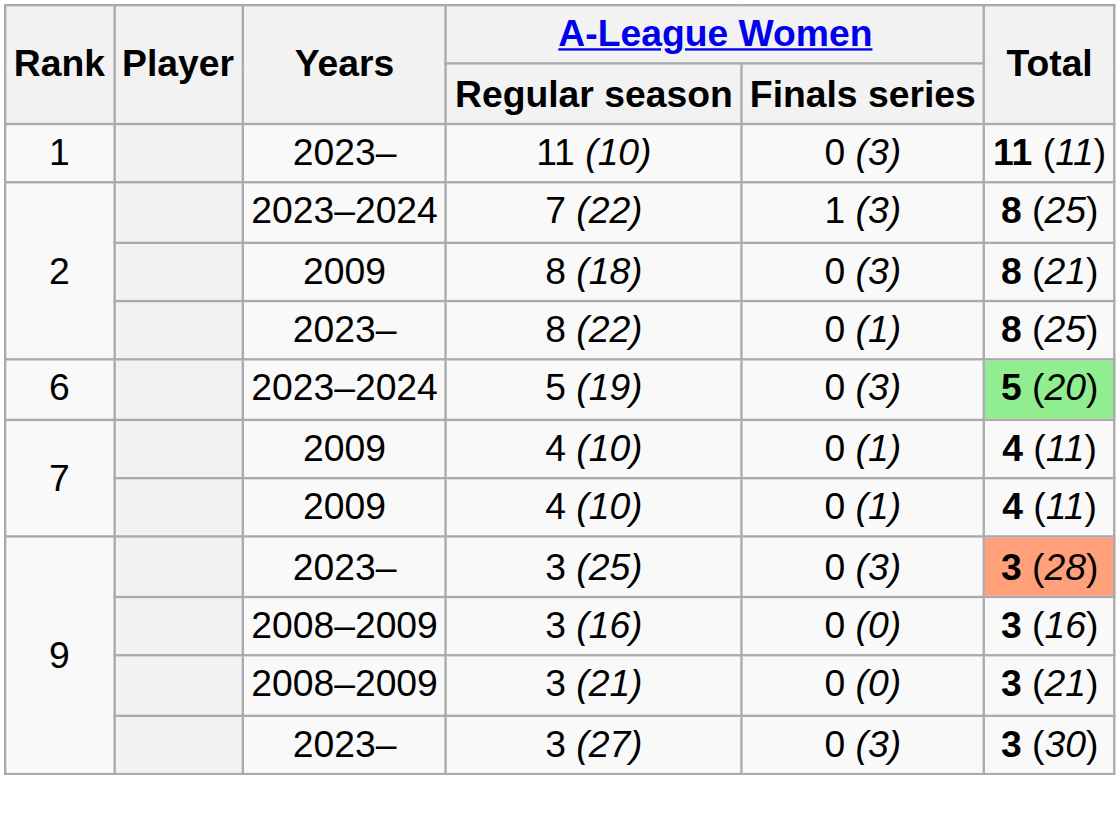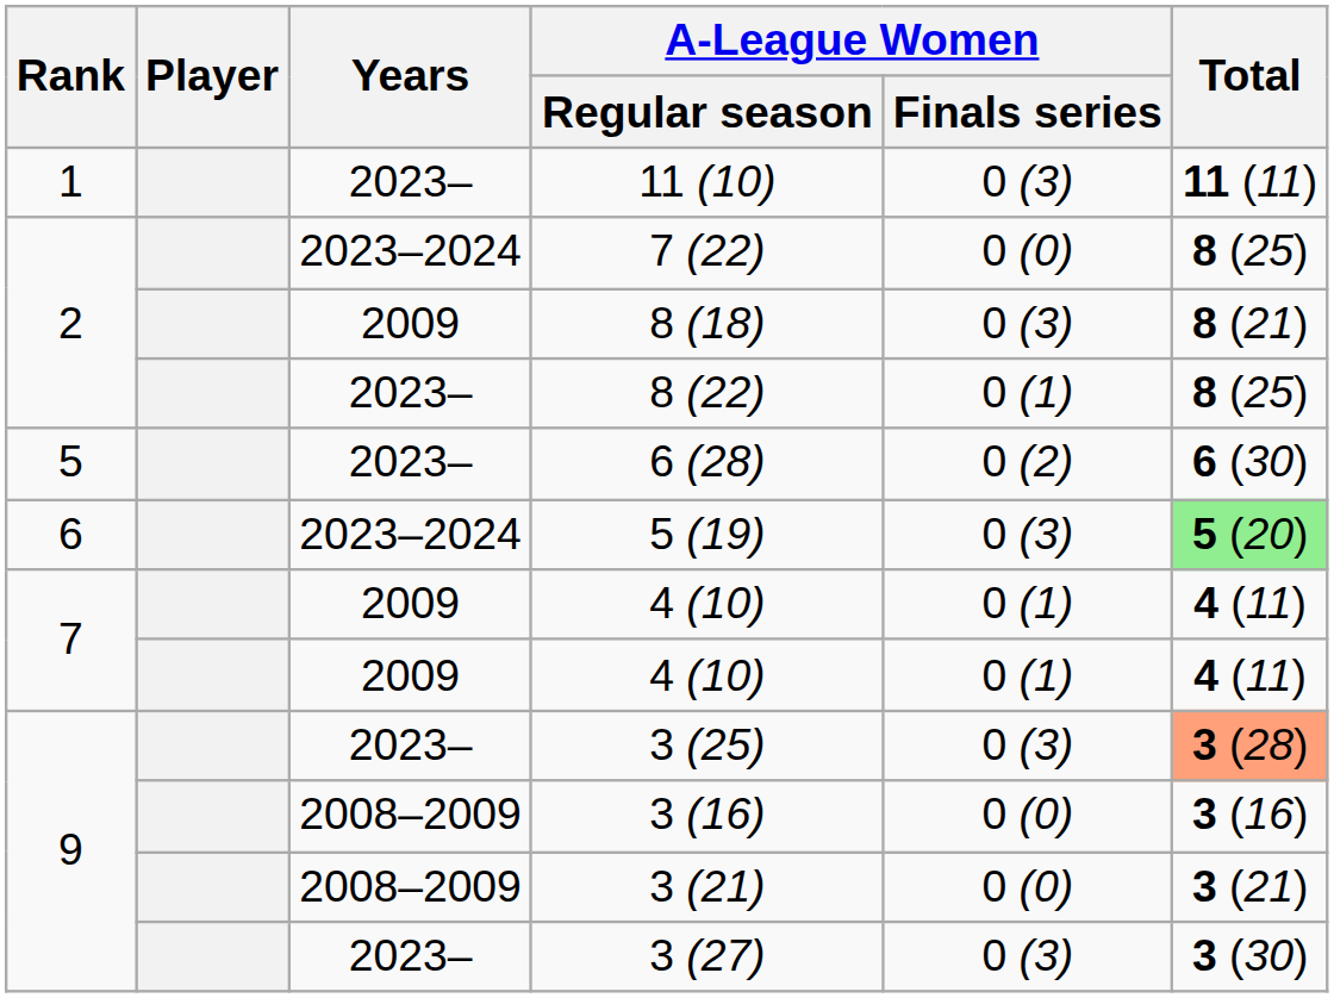7 (22) | A-League Women / Finals series: 1 (3) -> 0 (0)
+ row: 5 | 2023– | 6 (28) | 0 (2) | 6 (30)
